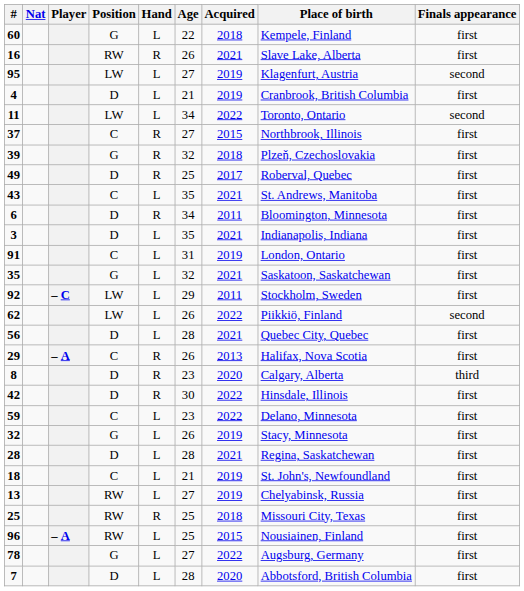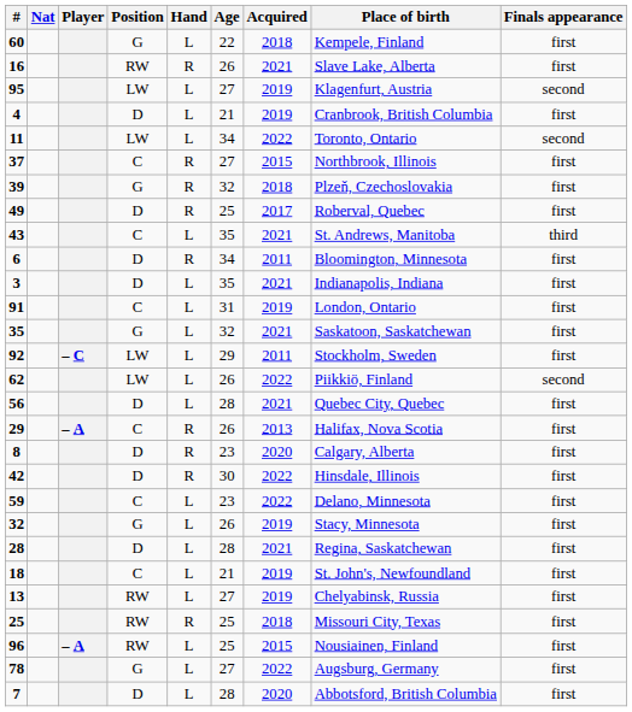43 | Finals appearance: first -> third
8 | Finals appearance: third -> first
